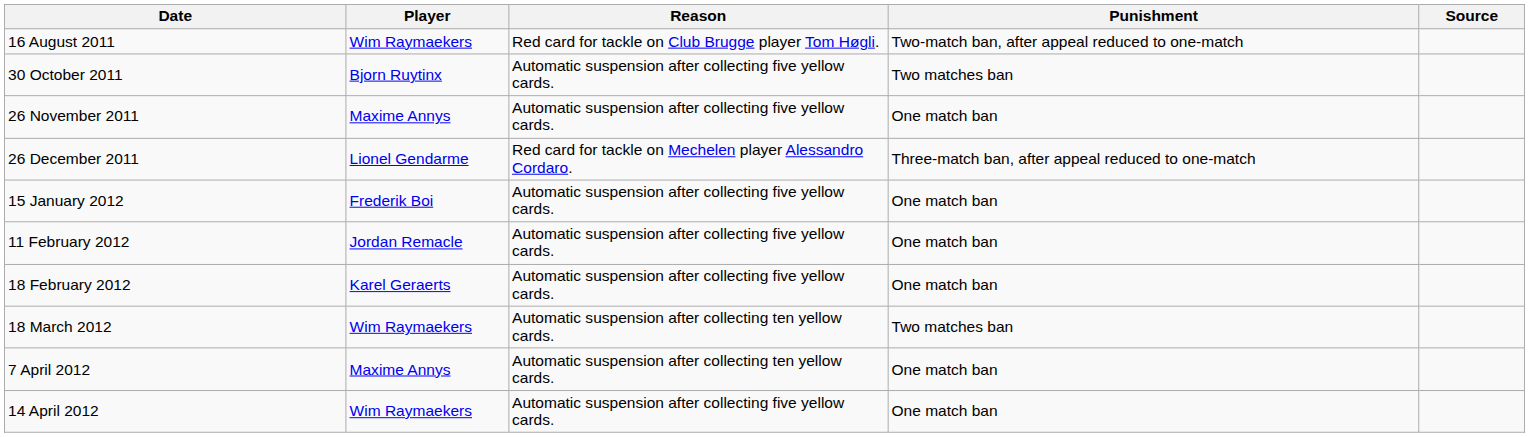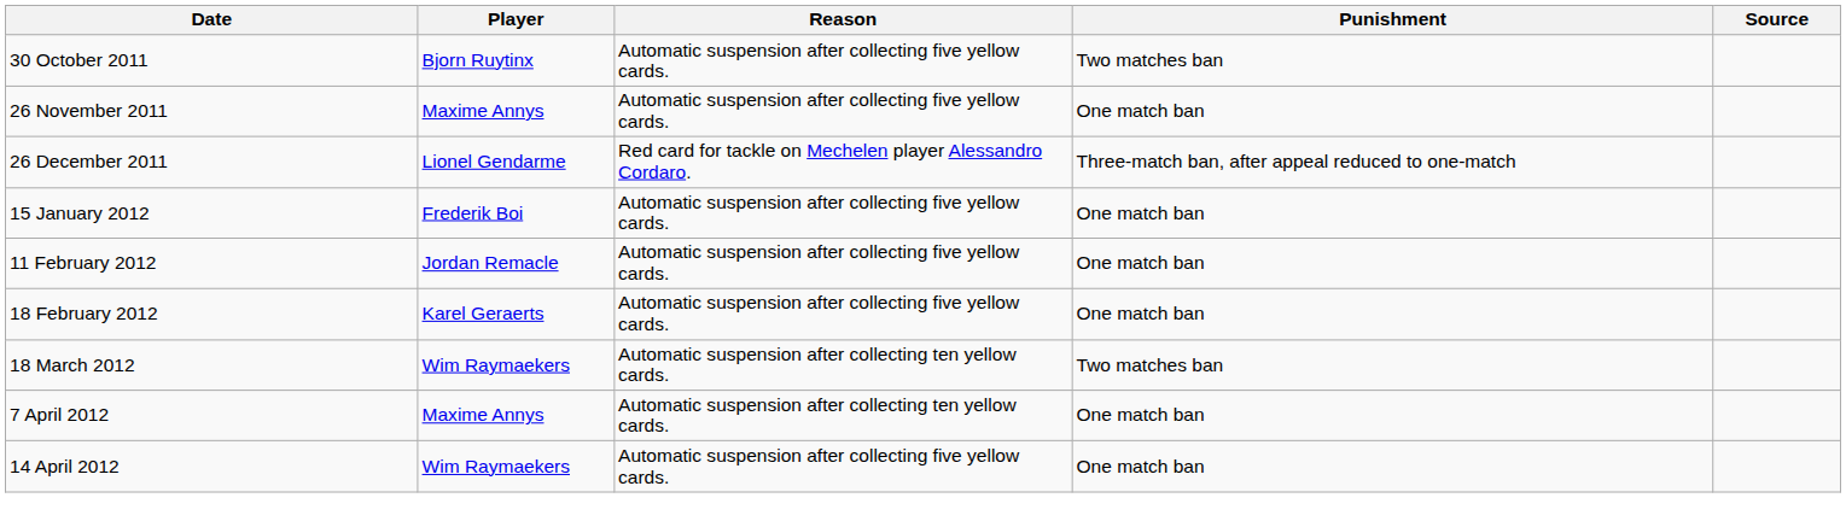- row: 16 August 2011 | Wim Raymaekers | Red card for tackle on Club Brugge player Tom Høgli. | Two-match ban, after appeal reduced to one-match
